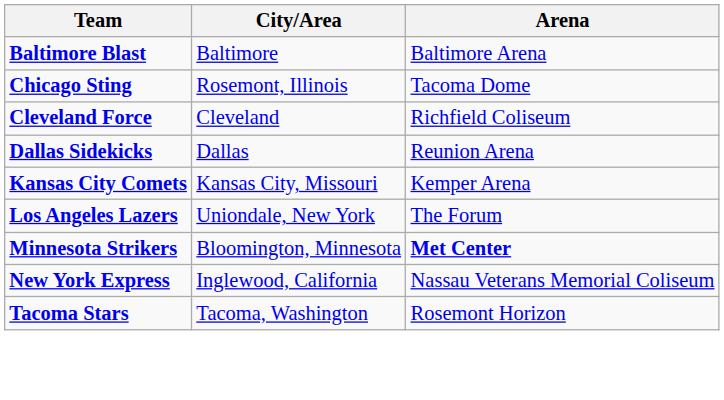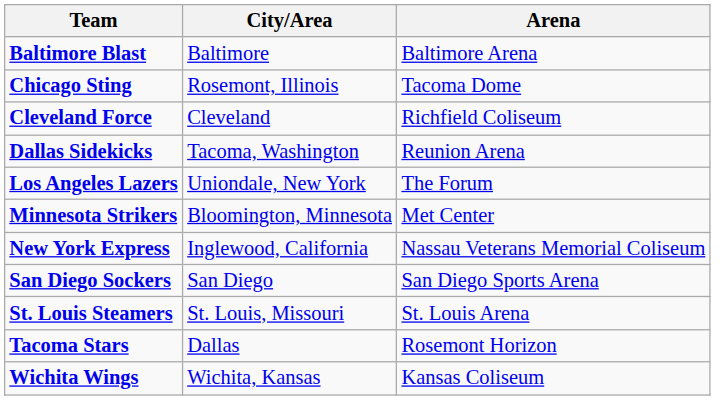Dallas Sidekicks | City/Area: Dallas -> Tacoma, Washington
- row: Kansas City Comets | Kansas City, Missouri | Kemper Arena
Minnesota Strikers | Arena: bold -> normal
+ row: San Diego Sockers | San Diego | San Diego Sports Arena
+ row: St. Louis Steamers | St. Louis, Missouri | St. Louis Arena
Tacoma Stars | City/Area: Tacoma, Washington -> Dallas
+ row: Wichita Wings | Wichita, Kansas | Kansas Coliseum
